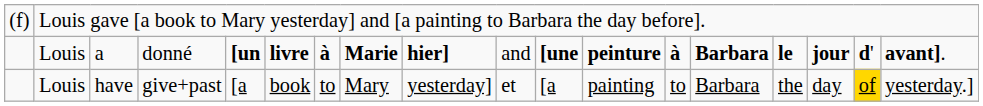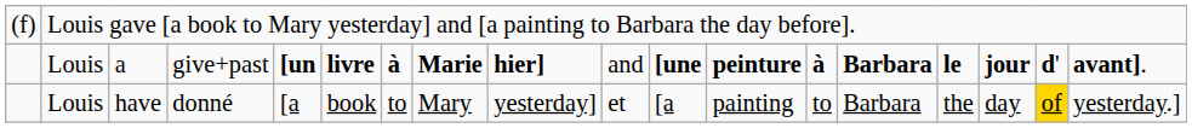a | column 4: donné -> give+past
have | column 4: give+past -> donné
